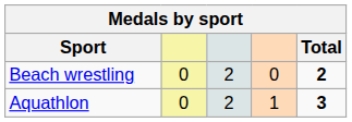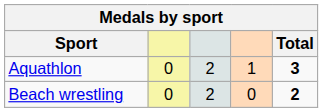rows swapped: Aquathlon <-> Beach wrestling
